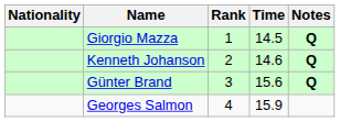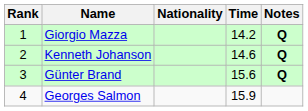columns swapped: Rank <-> Nationality
Giorgio Mazza | Time: 14.5 -> 14.2
